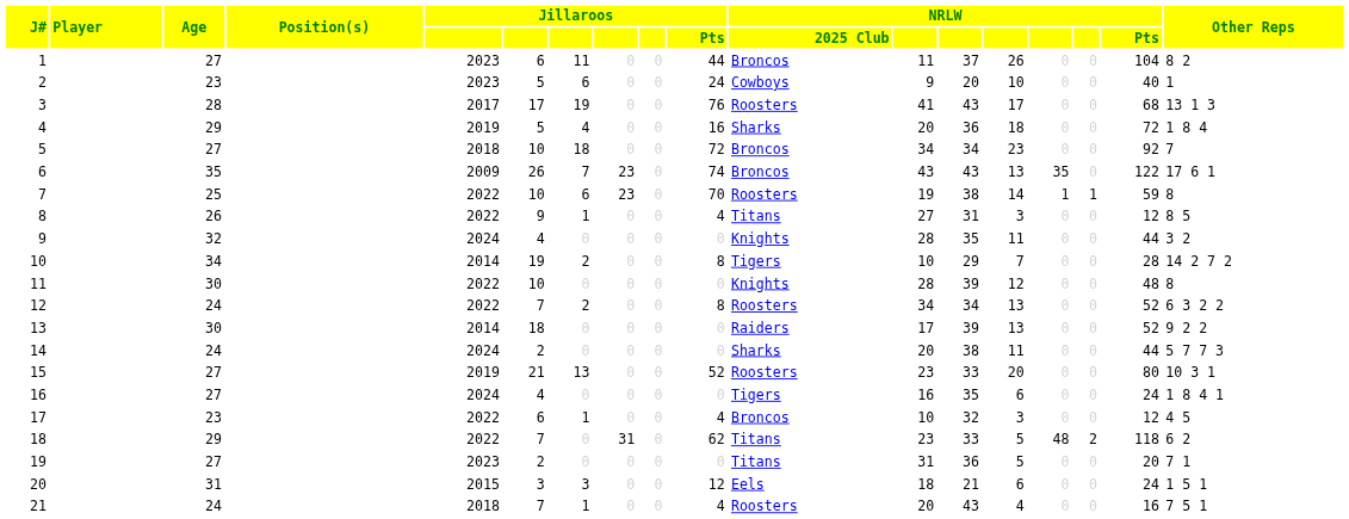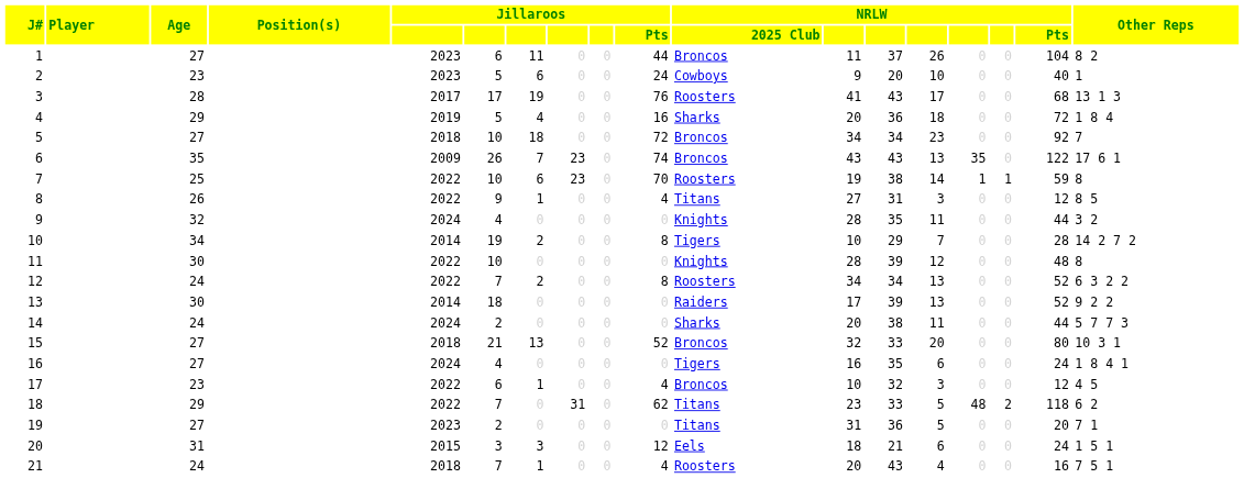15 | column 5: 2019 -> 2018
15 | NRLW / 2025 Club: Roosters -> Broncos
15 | column 12: 23 -> 32
